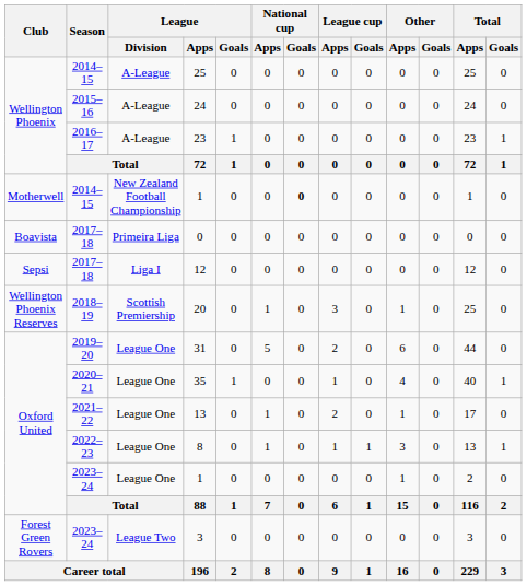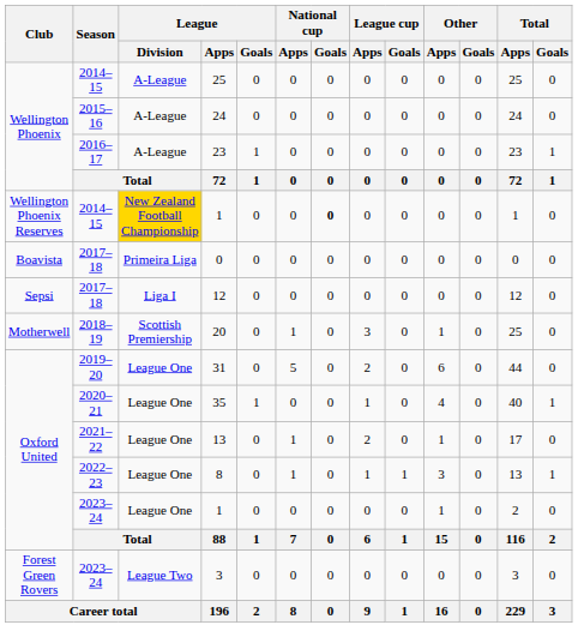2014–15 / 1 | Club: Motherwell -> Wellington Phoenix Reserves
2014–15 / 1 | League / Division: no background -> gold background
20 | Club: Wellington Phoenix Reserves -> Motherwell
